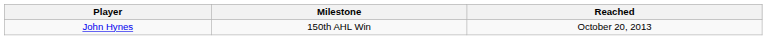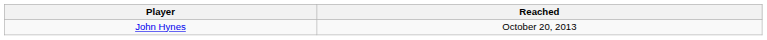- column: Milestone | 150th AHL Win
